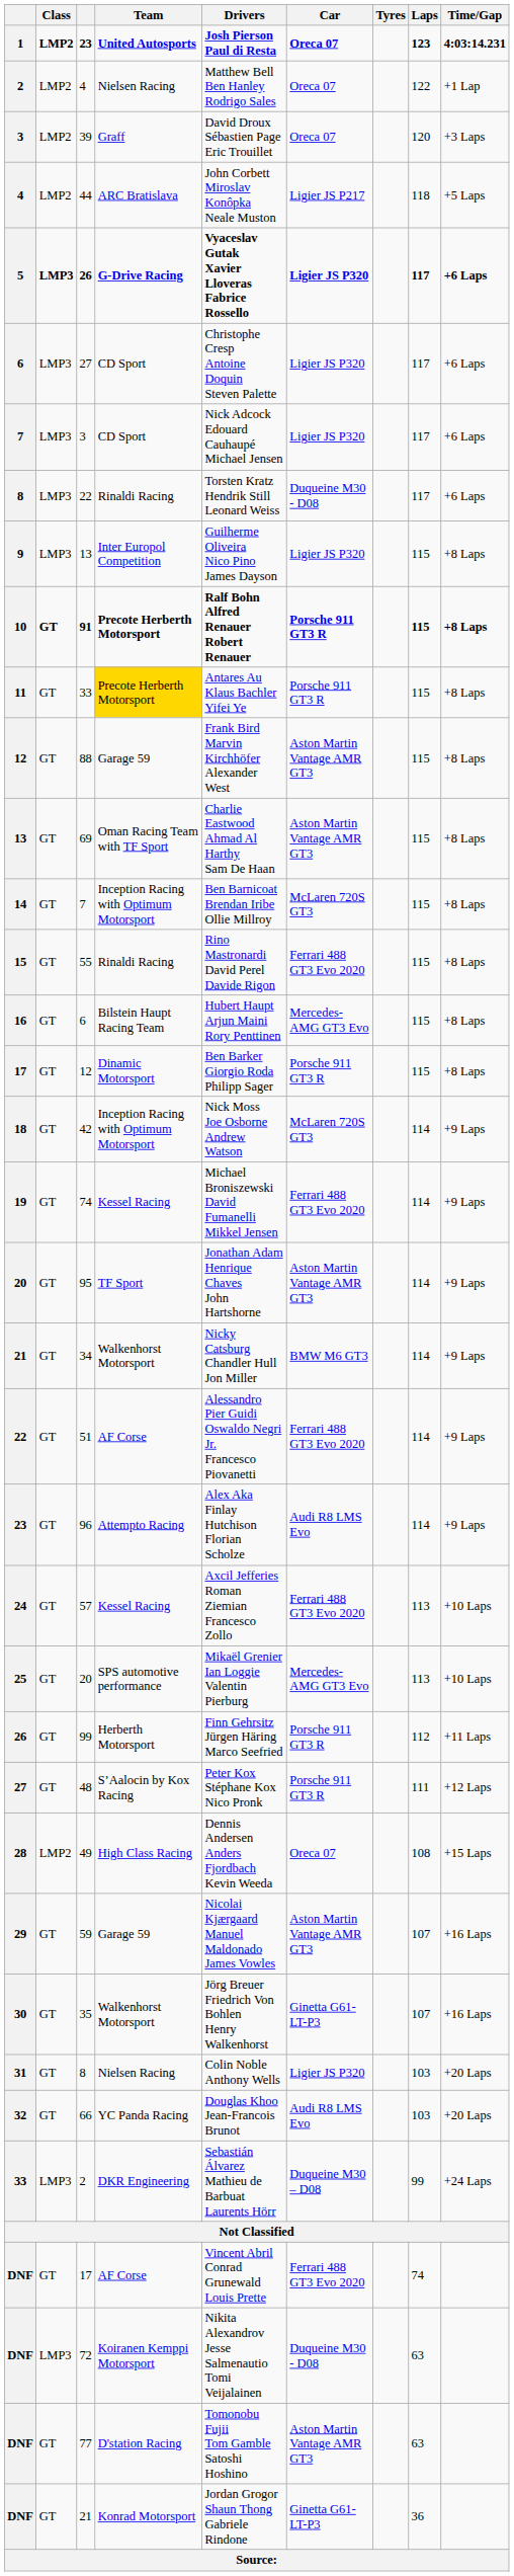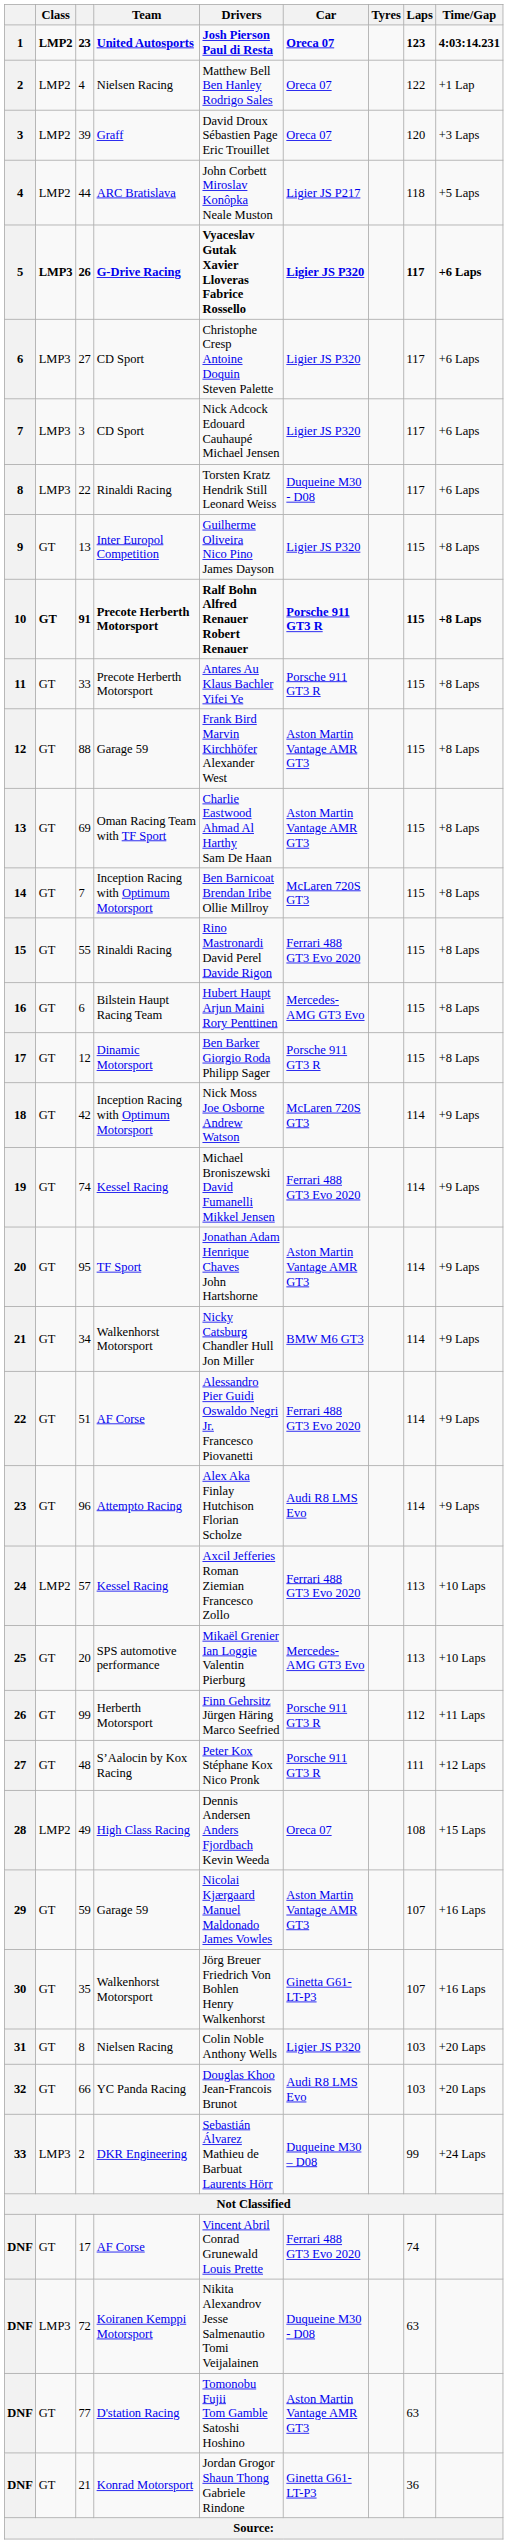9 | Class: LMP3 -> GT
11 | Team: gold background -> no background
24 | Class: GT -> LMP2
